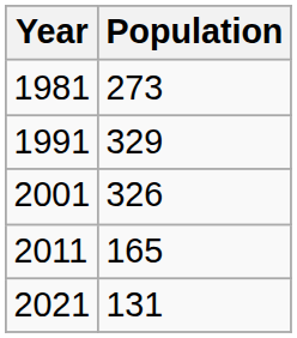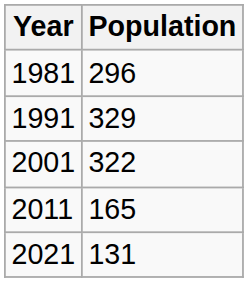1981 | Population: 273 -> 296
2001 | Population: 326 -> 322
